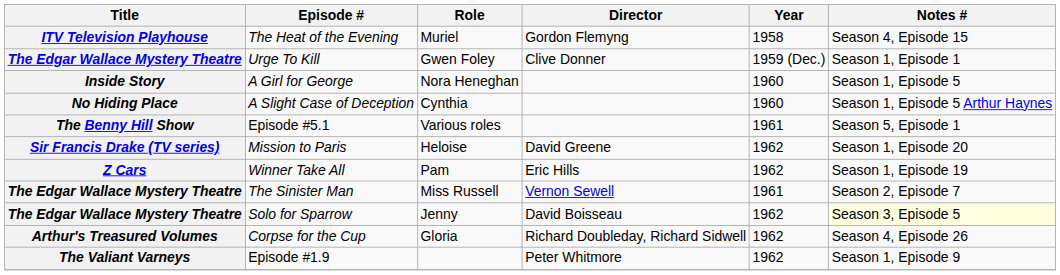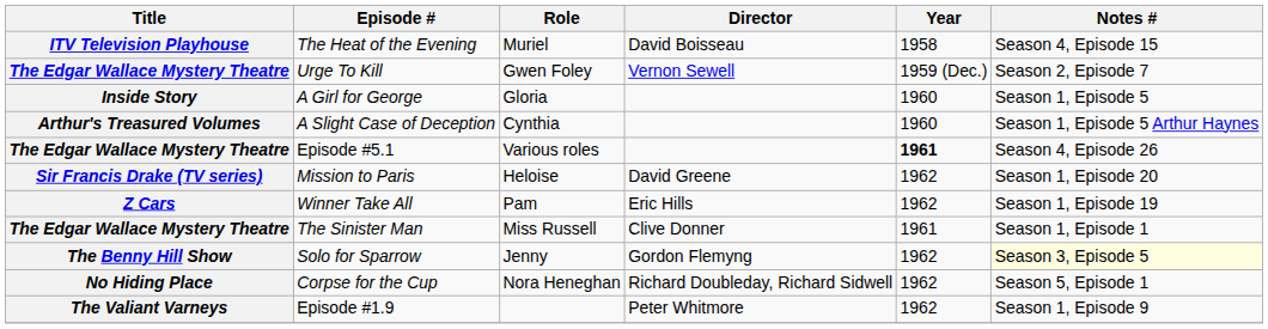The Heat of the Evening | Director: Gordon Flemyng -> David Boisseau
Urge To Kill | Director: Clive Donner -> Vernon Sewell
Urge To Kill | Notes #: Season 1, Episode 1 -> Season 2, Episode 7
A Girl for George | Role: Nora Heneghan -> Gloria
A Slight Case of Deception | Title: No Hiding Place -> Arthur's Treasured Volumes
Episode #5.1 | Title: The Benny Hill Show -> The Edgar Wallace Mystery Theatre
Episode #5.1 | Year: normal -> bold
Episode #5.1 | Notes #: Season 5, Episode 1 -> Season 4, Episode 26
The Sinister Man | Director: Vernon Sewell -> Clive Donner
The Sinister Man | Notes #: Season 2, Episode 7 -> Season 1, Episode 1
Solo for Sparrow | Title: The Edgar Wallace Mystery Theatre -> The Benny Hill Show
Solo for Sparrow | Director: David Boisseau -> Gordon Flemyng
Corpse for the Cup | Title: Arthur's Treasured Volumes -> No Hiding Place
Corpse for the Cup | Role: Gloria -> Nora Heneghan
Corpse for the Cup | Notes #: Season 4, Episode 26 -> Season 5, Episode 1
